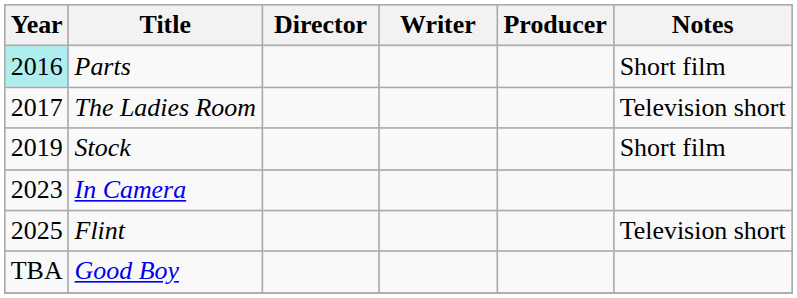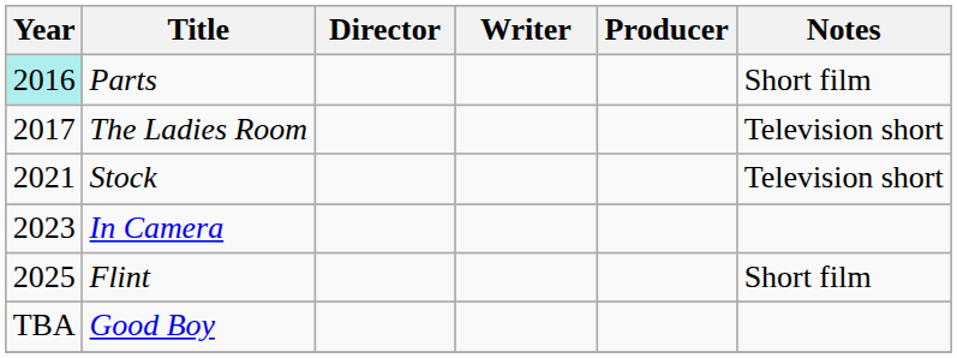Stock | Year: 2019 -> 2021
Stock | Notes: Short film -> Television short
Flint | Notes: Television short -> Short film
